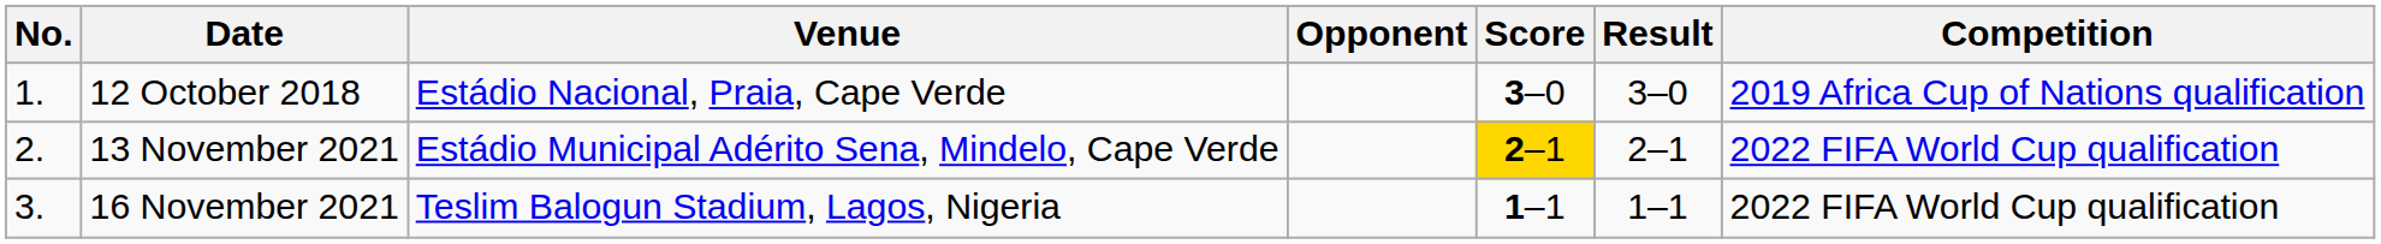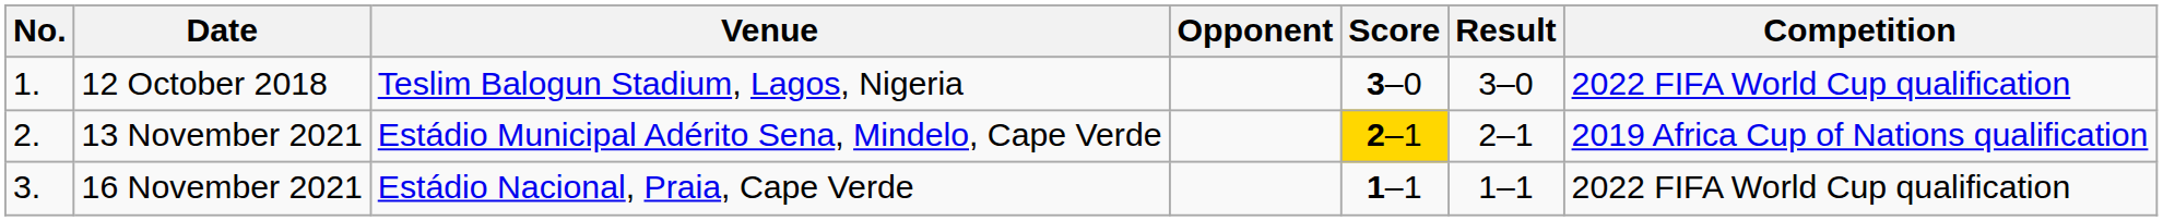12 October 2018 | Venue: Estádio Nacional, Praia, Cape Verde -> Teslim Balogun Stadium, Lagos, Nigeria
12 October 2018 | Competition: 2019 Africa Cup of Nations qualification -> 2022 FIFA World Cup qualification
13 November 2021 | Competition: 2022 FIFA World Cup qualification -> 2019 Africa Cup of Nations qualification
16 November 2021 | Venue: Teslim Balogun Stadium, Lagos, Nigeria -> Estádio Nacional, Praia, Cape Verde
